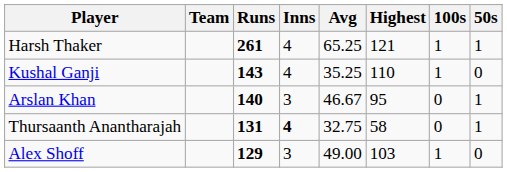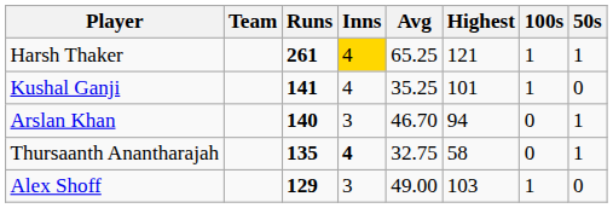Harsh Thaker | Inns: no background -> gold background
Kushal Ganji | Runs: 143 -> 141
Kushal Ganji | Highest: 110 -> 101
Arslan Khan | Avg: 46.67 -> 46.70
Arslan Khan | Highest: 95 -> 94
Thursaanth Anantharajah | Runs: 131 -> 135
